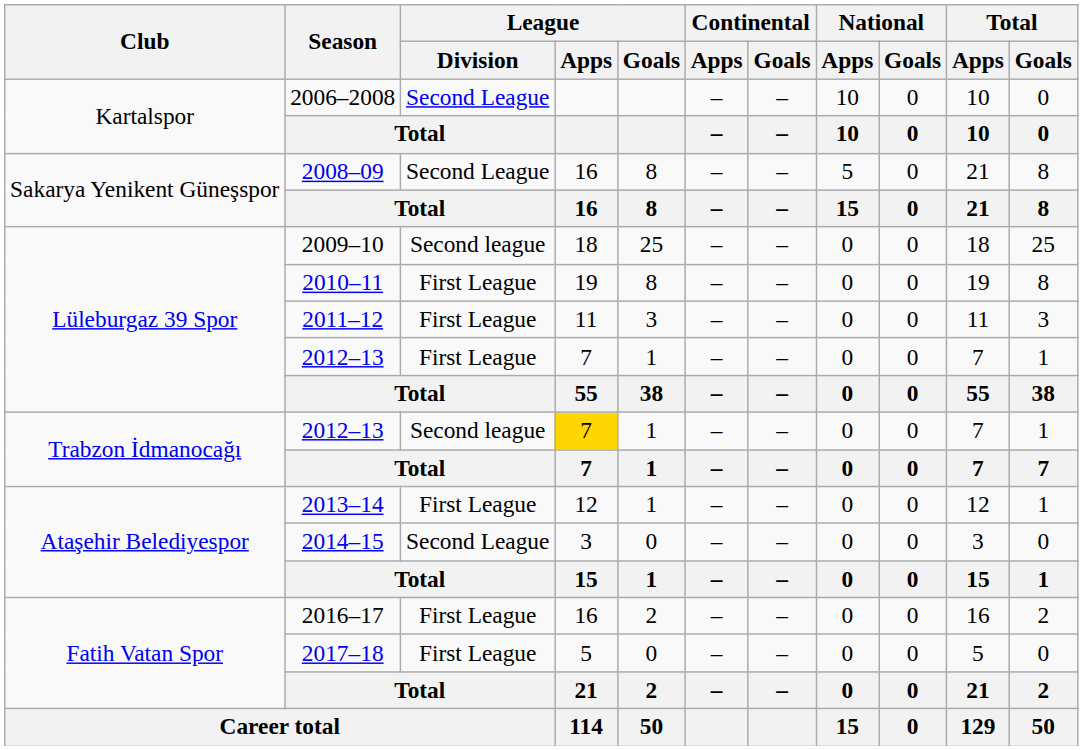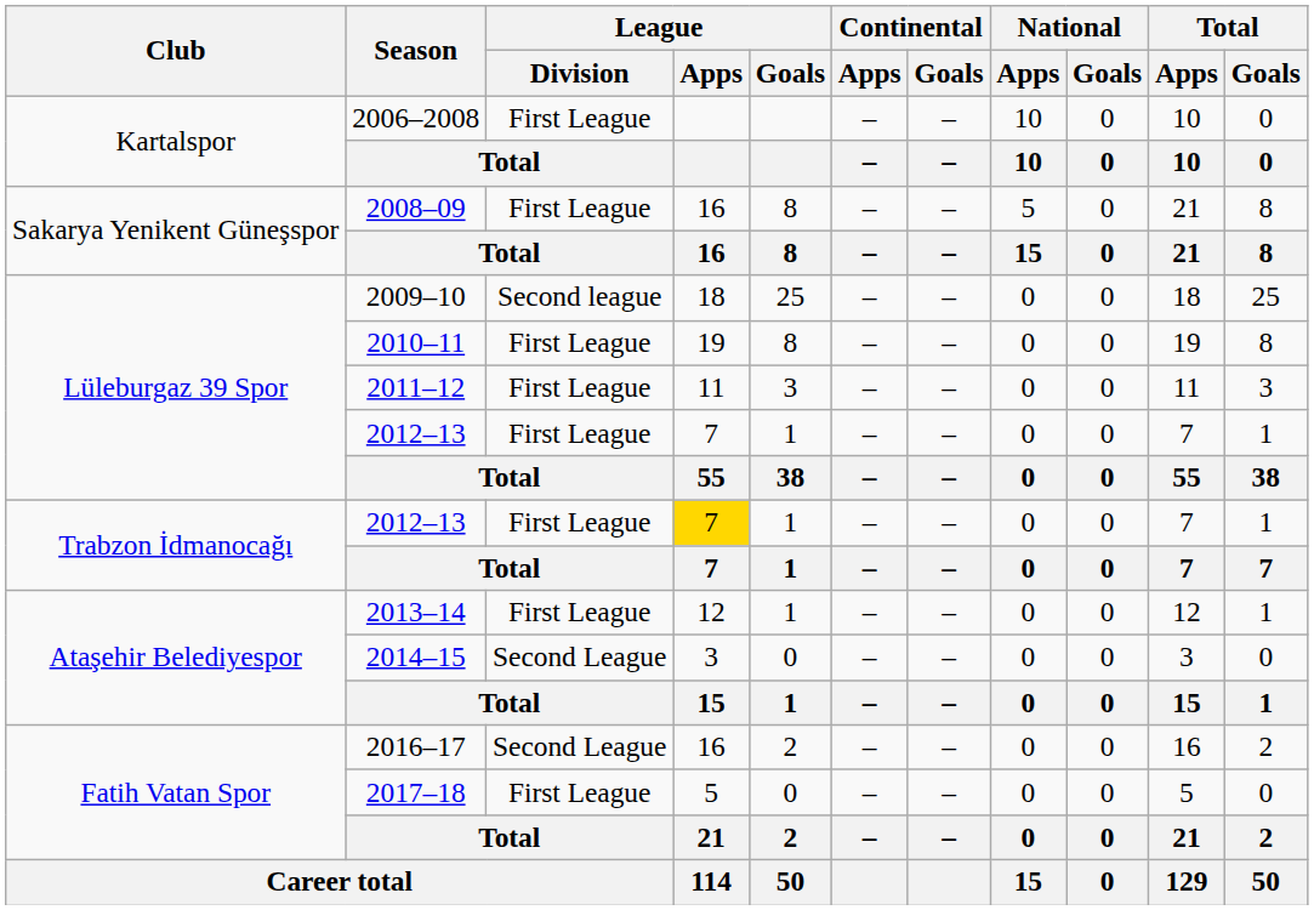2006–2008 | League / Division: Second League -> First League
2008–09 | League / Division: Second League -> First League
Trabzon İdmanocağı / 2012–13 | League / Division: Second league -> First League
2016–17 | League / Division: First League -> Second League
